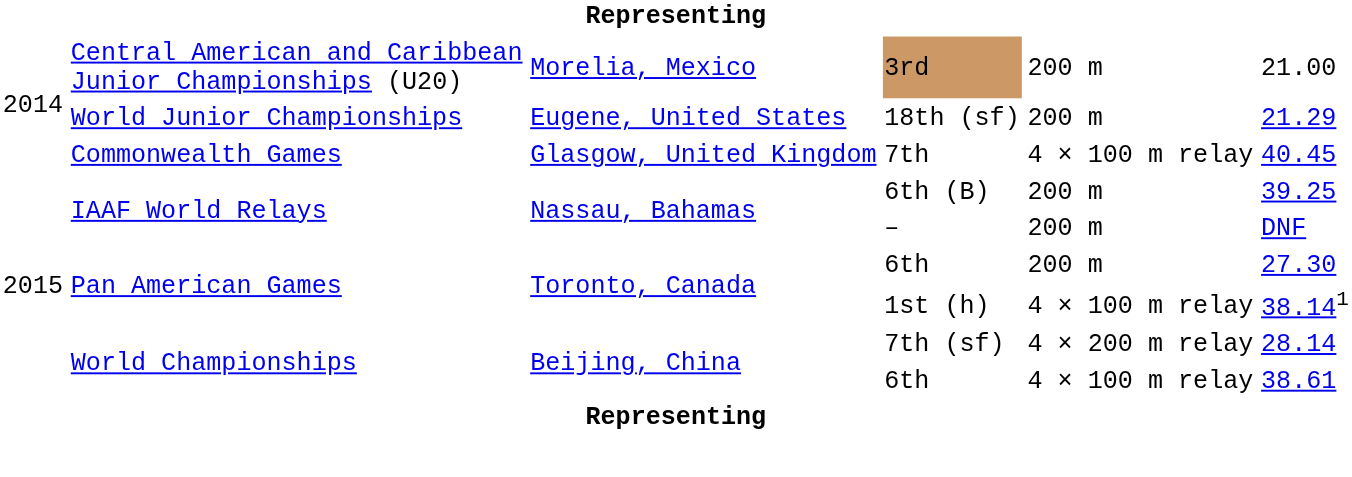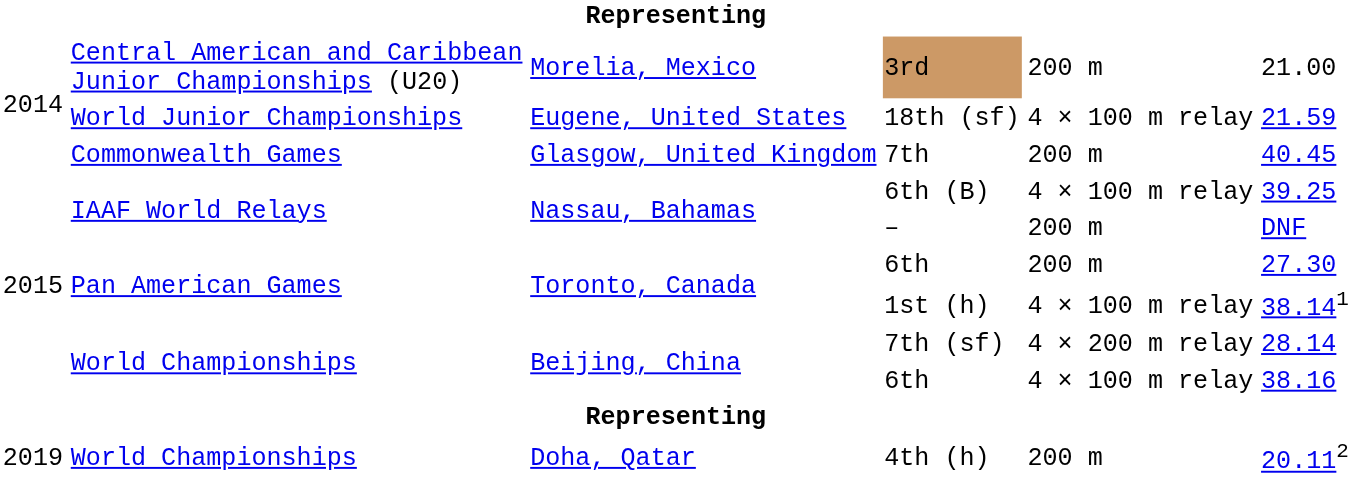18th (sf) | column 5: 200 m -> 4 × 100 m relay
18th (sf) | column 6: 21.29 -> 21.59
7th | column 5: 4 × 100 m relay -> 200 m
6th (B) | column 5: 200 m -> 4 × 100 m relay
Beijing, China / 6th | column 6: 38.61 -> 38.16
+ row: 2019 | World Championships | Doha, Qatar | 4th (h) | 200 m | 20.112
